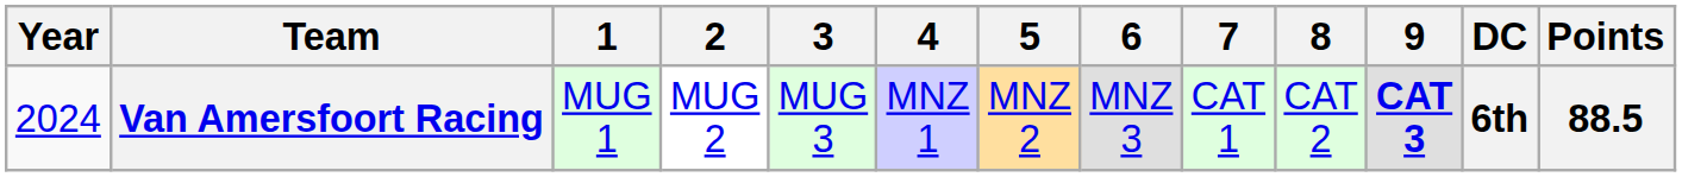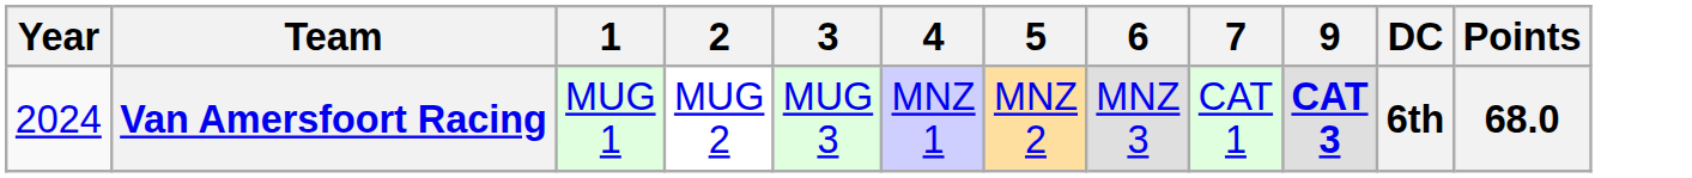- column: 8 | CAT 2
Van Amersfoort Racing | Points: 88.5 -> 68.0
